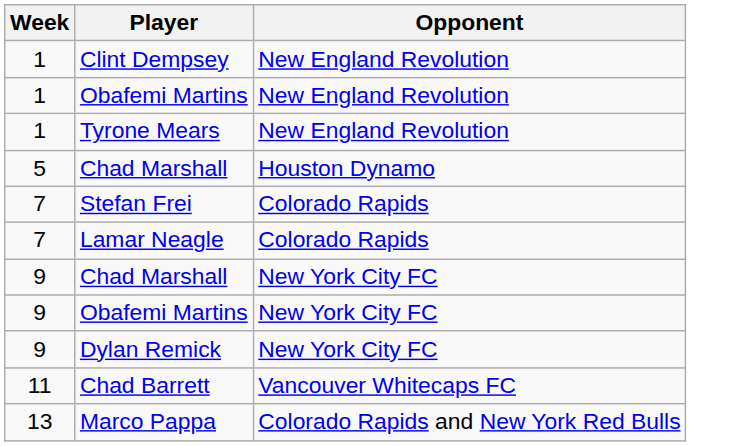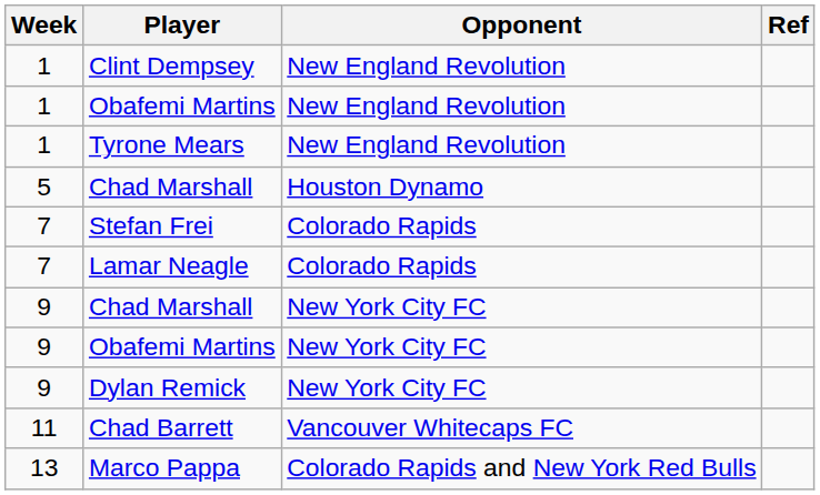+ column: Ref
